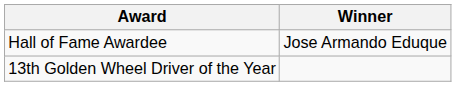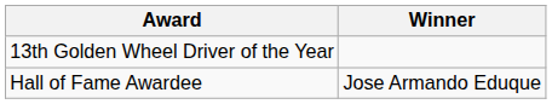rows swapped: 13th Golden Wheel Driver of the Year <-> Hall of Fame Awardee
